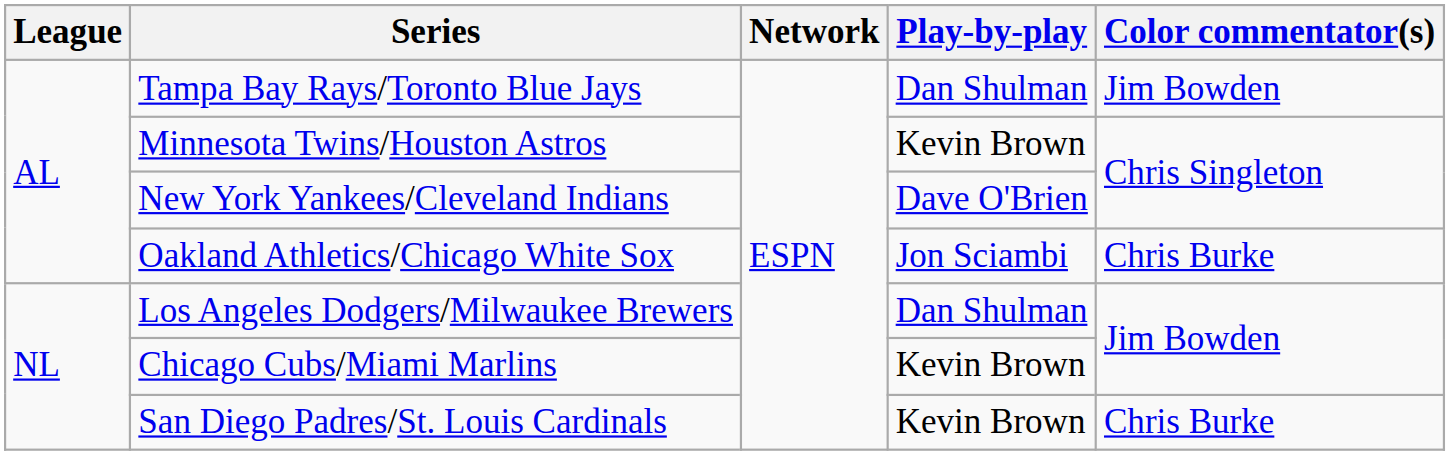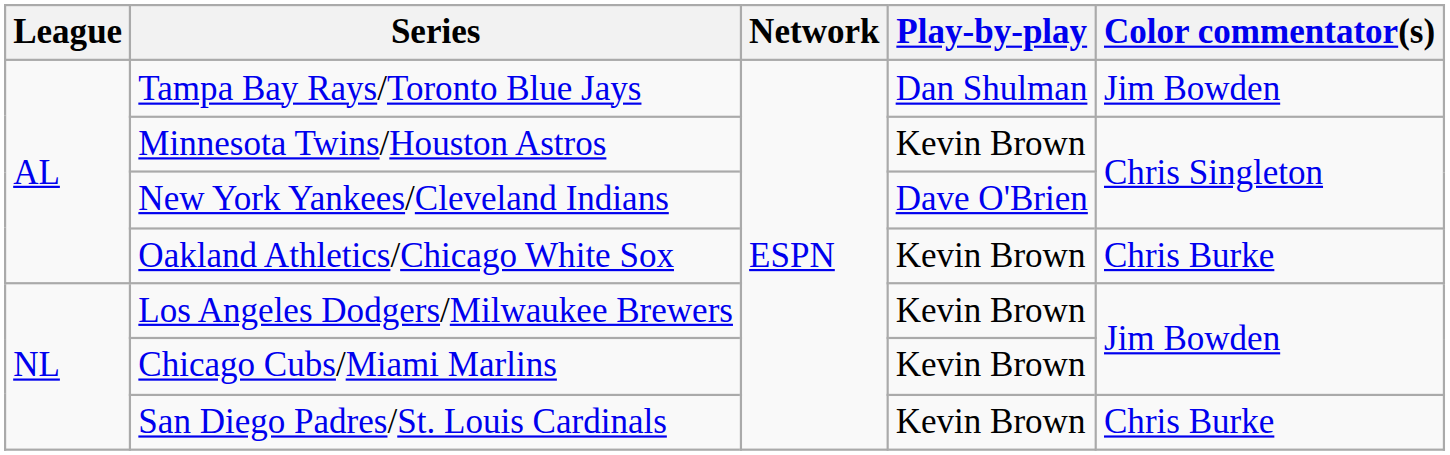Oakland Athletics/Chicago White Sox | Play-by-play: Jon Sciambi -> Kevin Brown
Los Angeles Dodgers/Milwaukee Brewers | Play-by-play: Dan Shulman -> Kevin Brown
